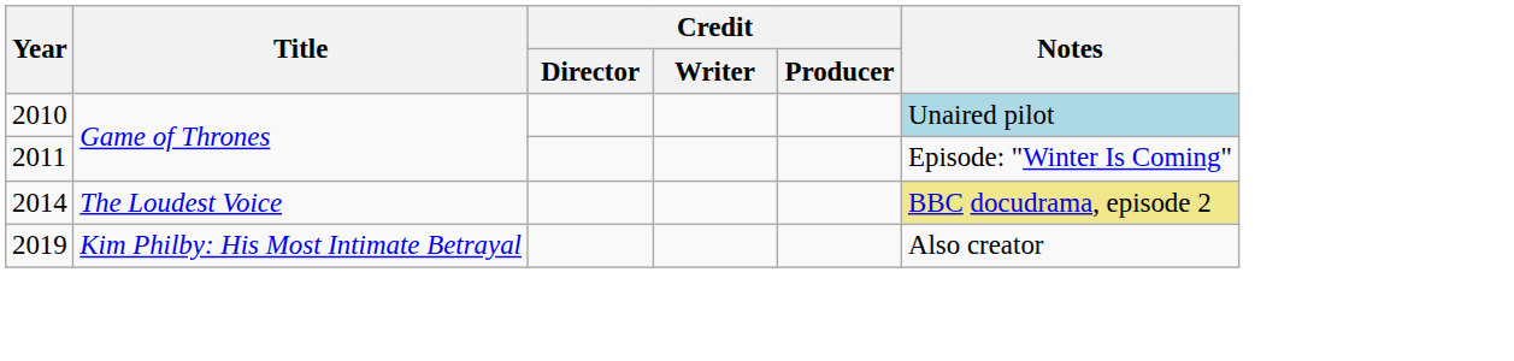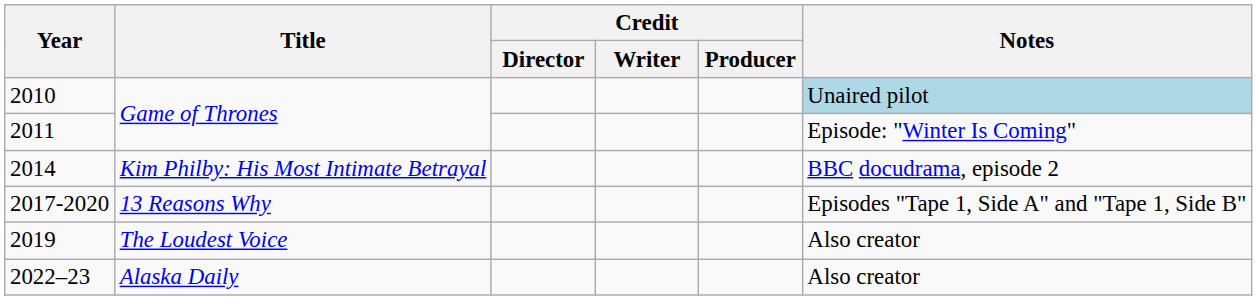2014 | Title: The Loudest Voice -> Kim Philby: His Most Intimate Betrayal
2014 | Notes: khaki background -> no background
+ row: 2017-2020 | 13 Reasons Why | Episodes "Tape 1, Side A" and "Tape 1, Side B"
2019 | Title: Kim Philby: His Most Intimate Betrayal -> The Loudest Voice
+ row: 2022–23 | Alaska Daily | Also creator
